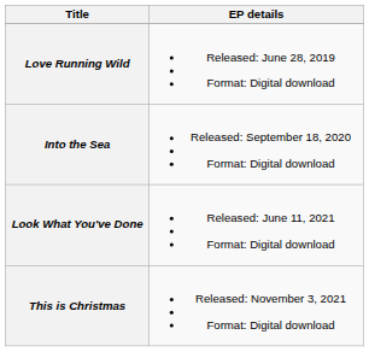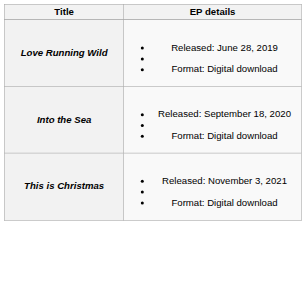- row: Look What You've Done | Released: June 11, 2021 Format: Digital download
